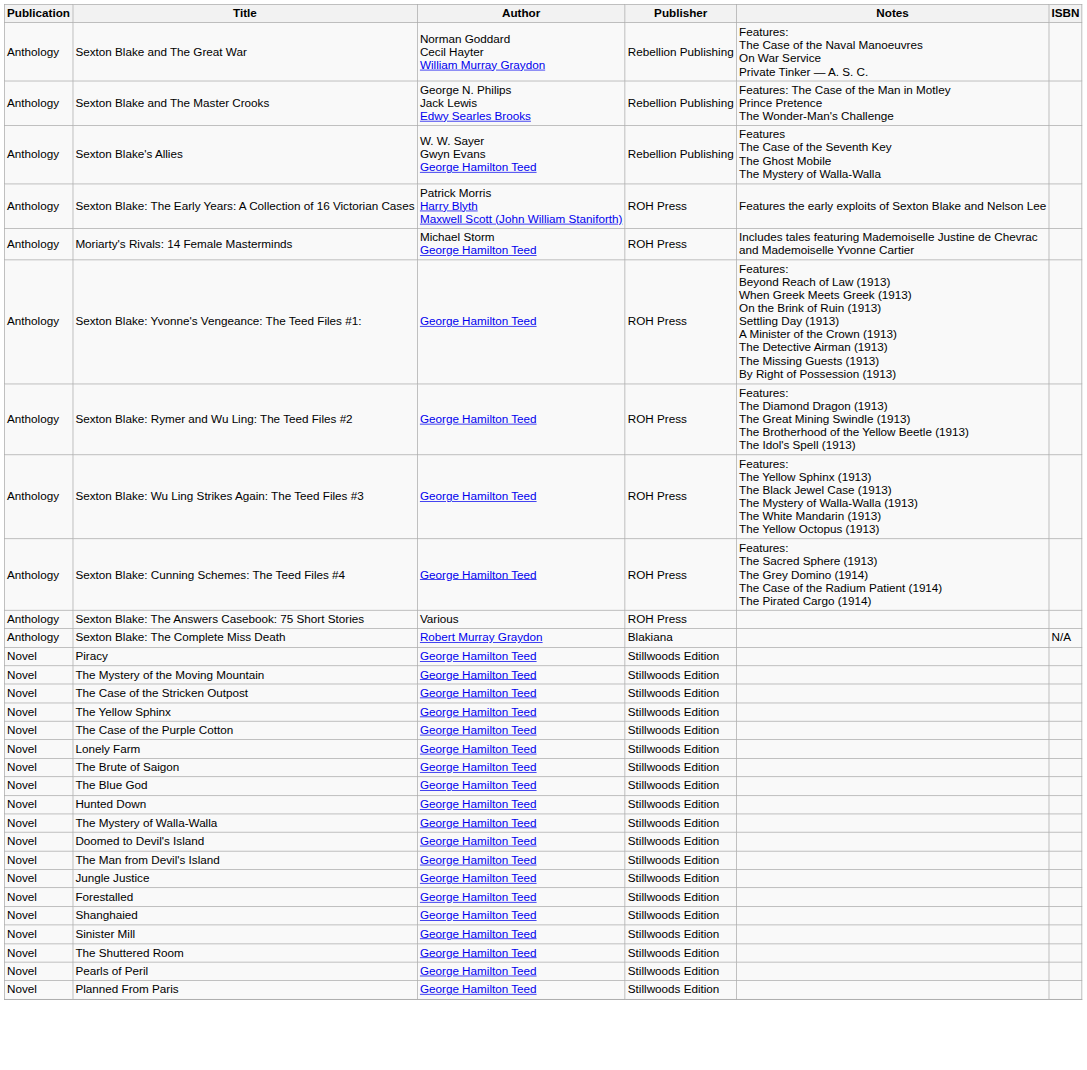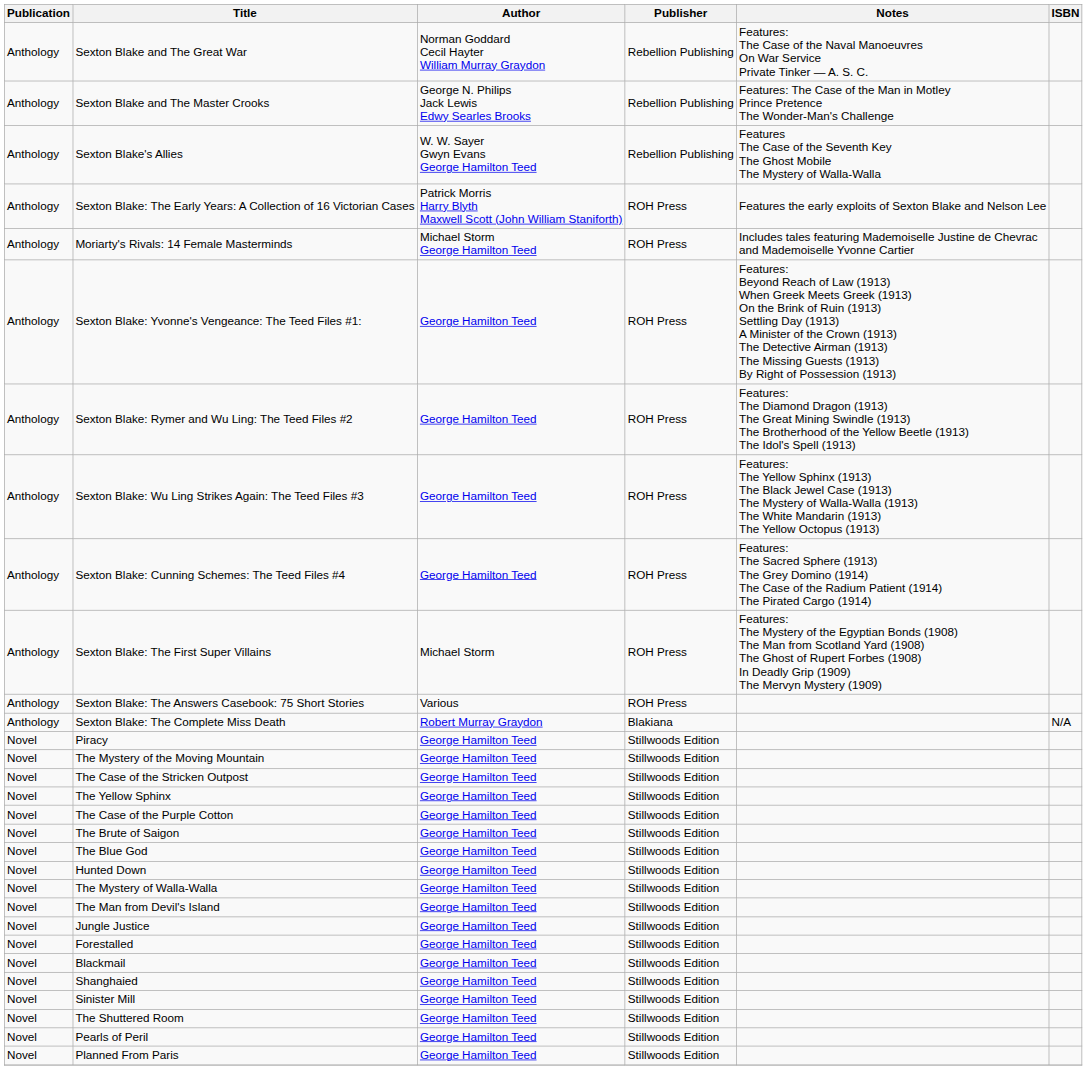+ row: Anthology | Sexton Blake: The First Super Villains | Michael Storm | ROH Press | Features: The Mystery of the Egyptian Bonds (1908) The Man from Scotland Yard (1908) The Ghost of Rupert Forbes (1908) In Deadly Grip (1909) The Mervyn Mystery (1909)
- row: Novel | Lonely Farm | George Hamilton Teed | Stillwoods Edition
- row: Novel | Doomed to Devil's Island | George Hamilton Teed | Stillwoods Edition
+ row: Novel | Blackmail | George Hamilton Teed | Stillwoods Edition
